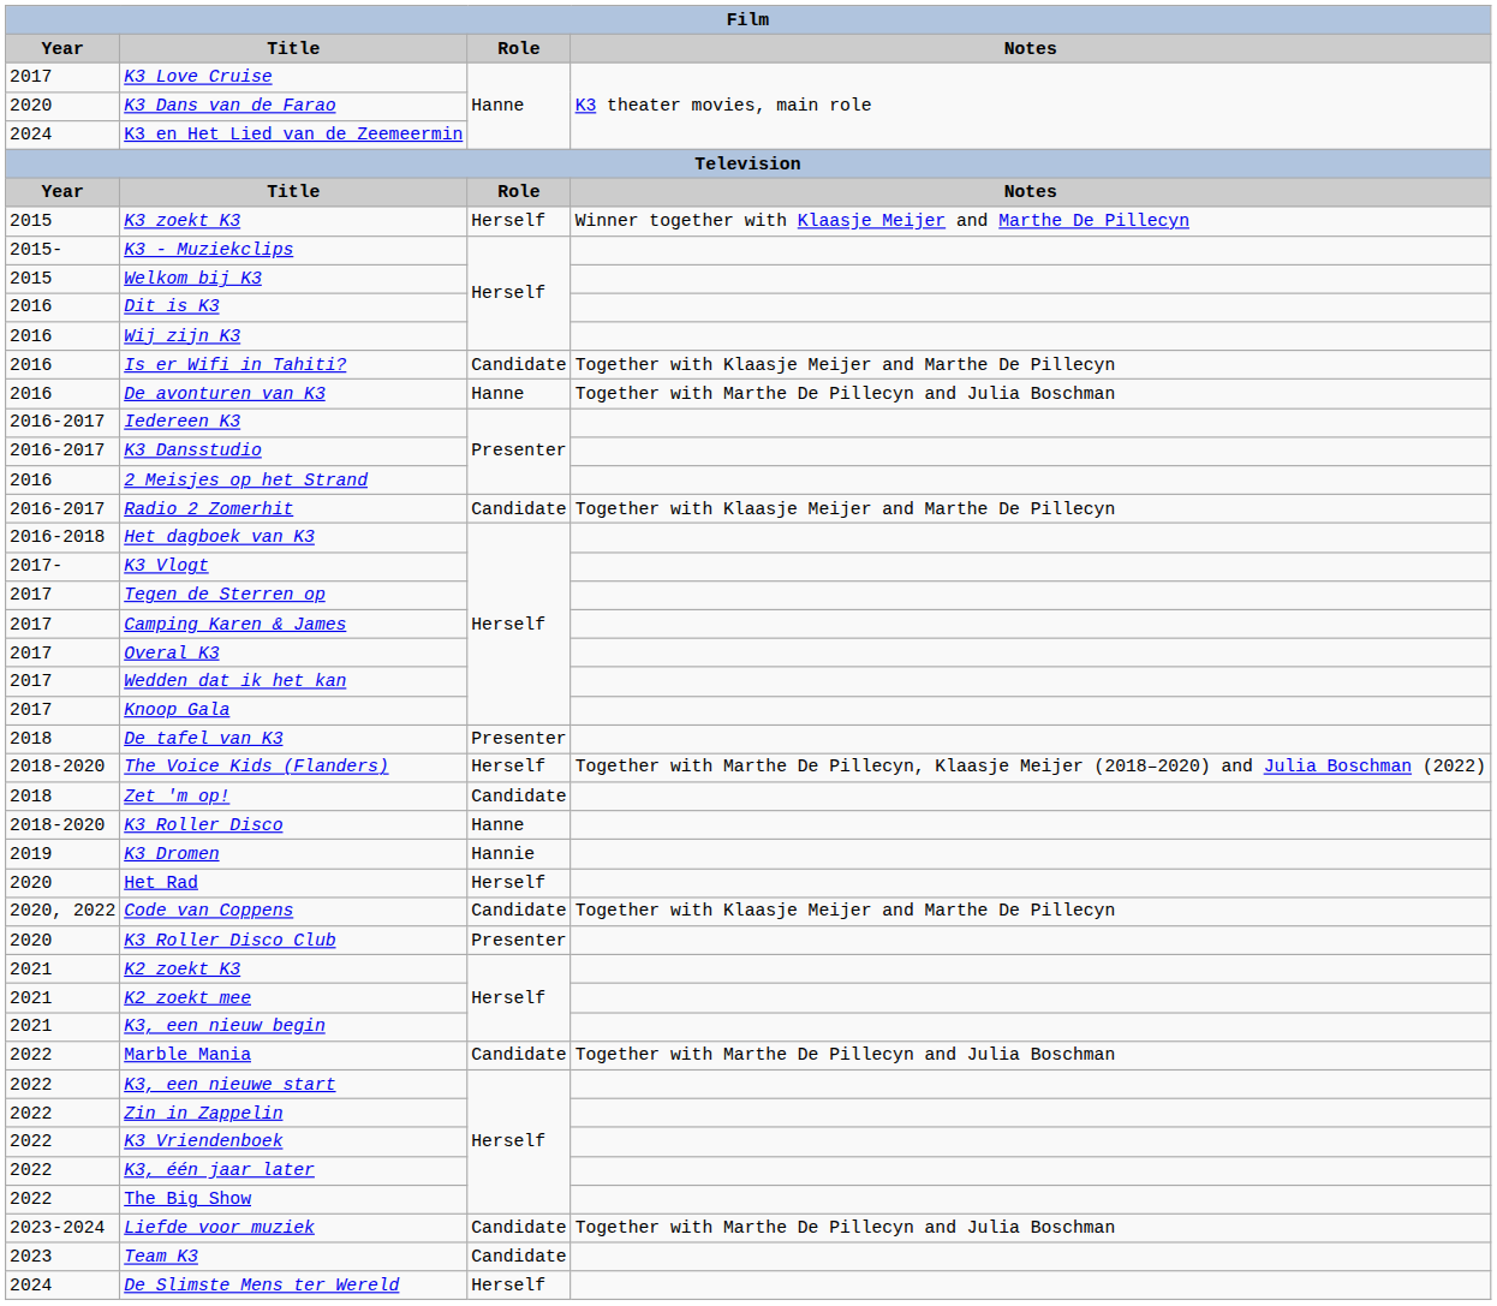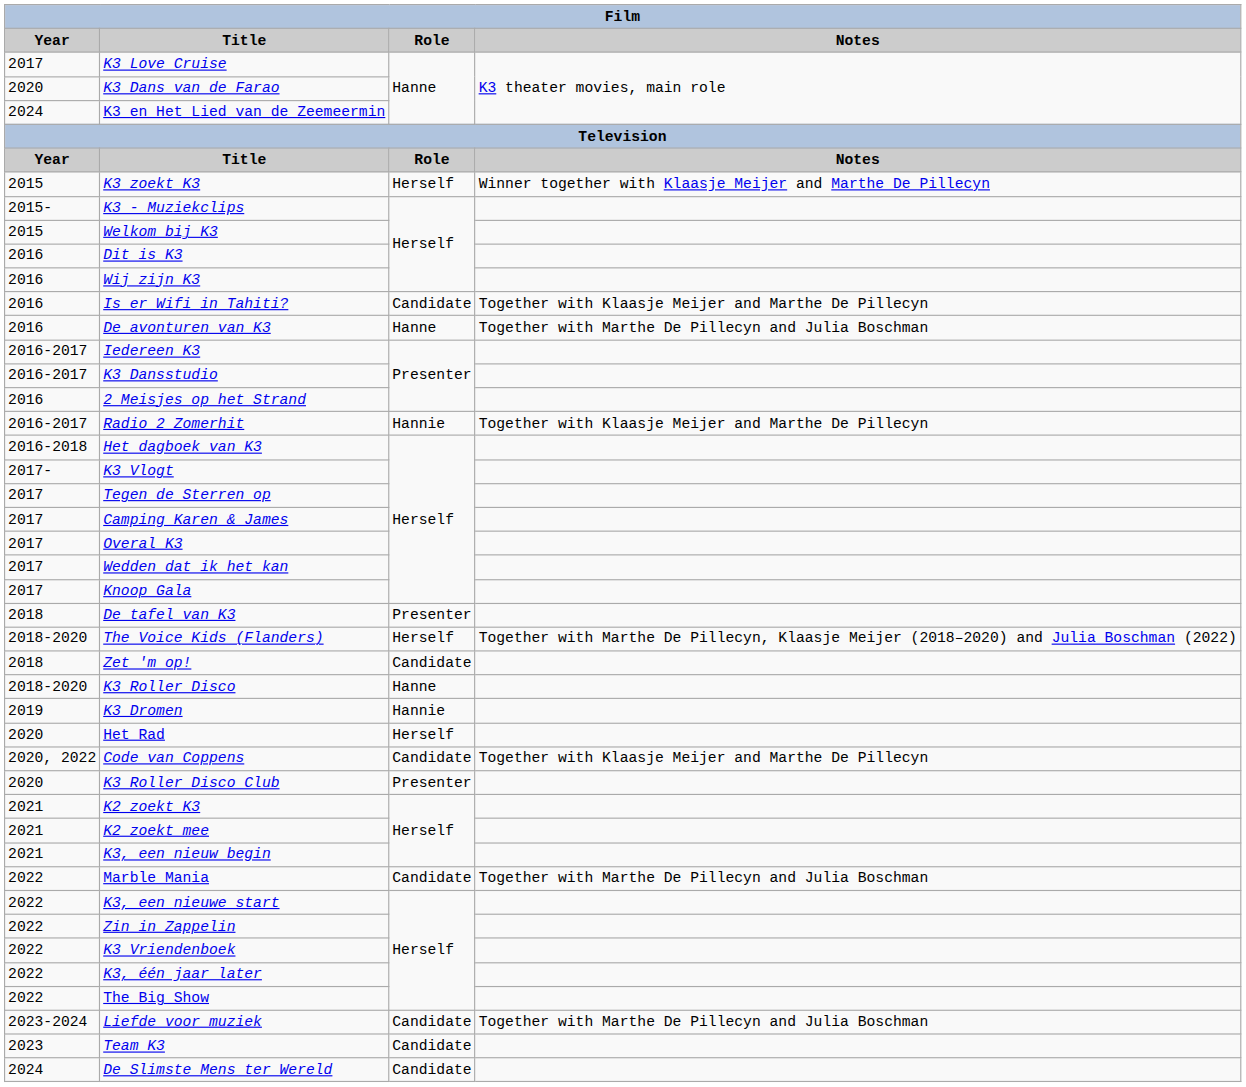Radio 2 Zomerhit | Role: Candidate -> Hannie
De Slimste Mens ter Wereld | Role: Herself -> Candidate
